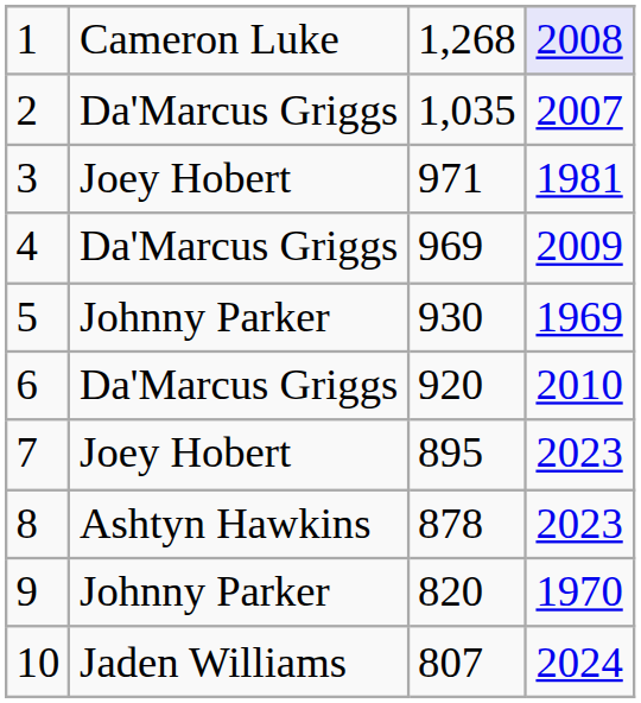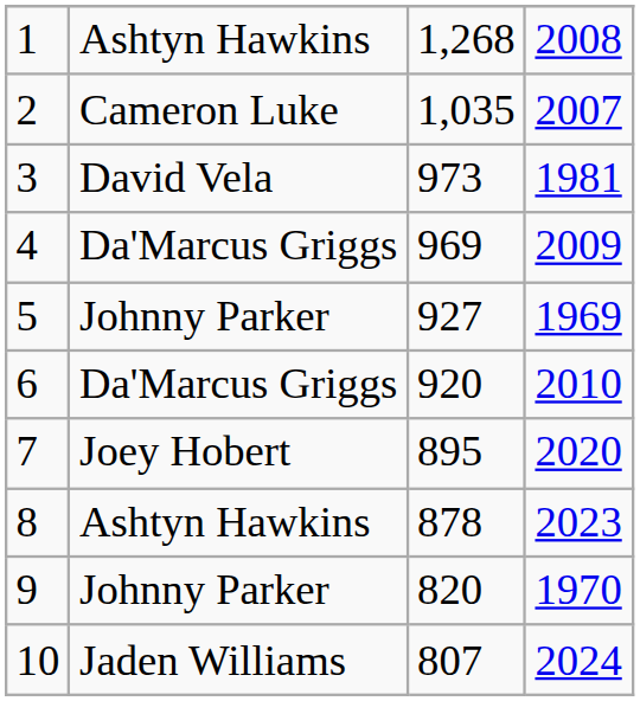1 | column 2: Cameron Luke -> Ashtyn Hawkins
1 | column 4: lavender background -> no background
2 | column 2: Da'Marcus Griggs -> Cameron Luke
3 | column 2: Joey Hobert -> David Vela
3 | column 3: 971 -> 973
5 | column 3: 930 -> 927
7 | column 4: 2023 -> 2020
